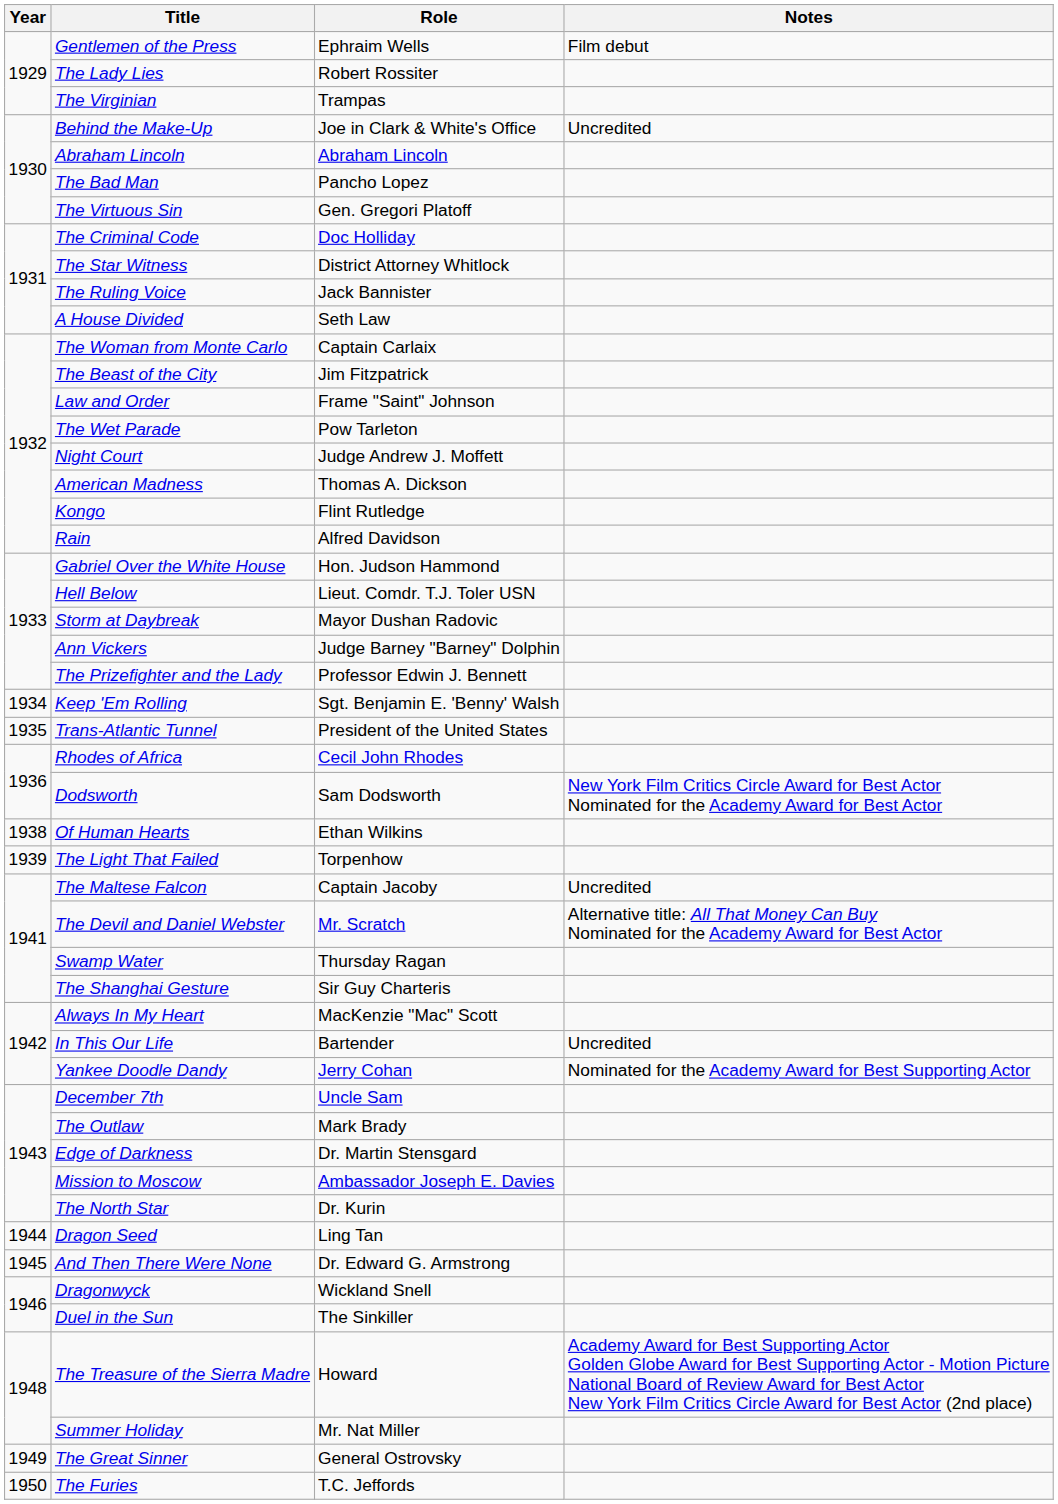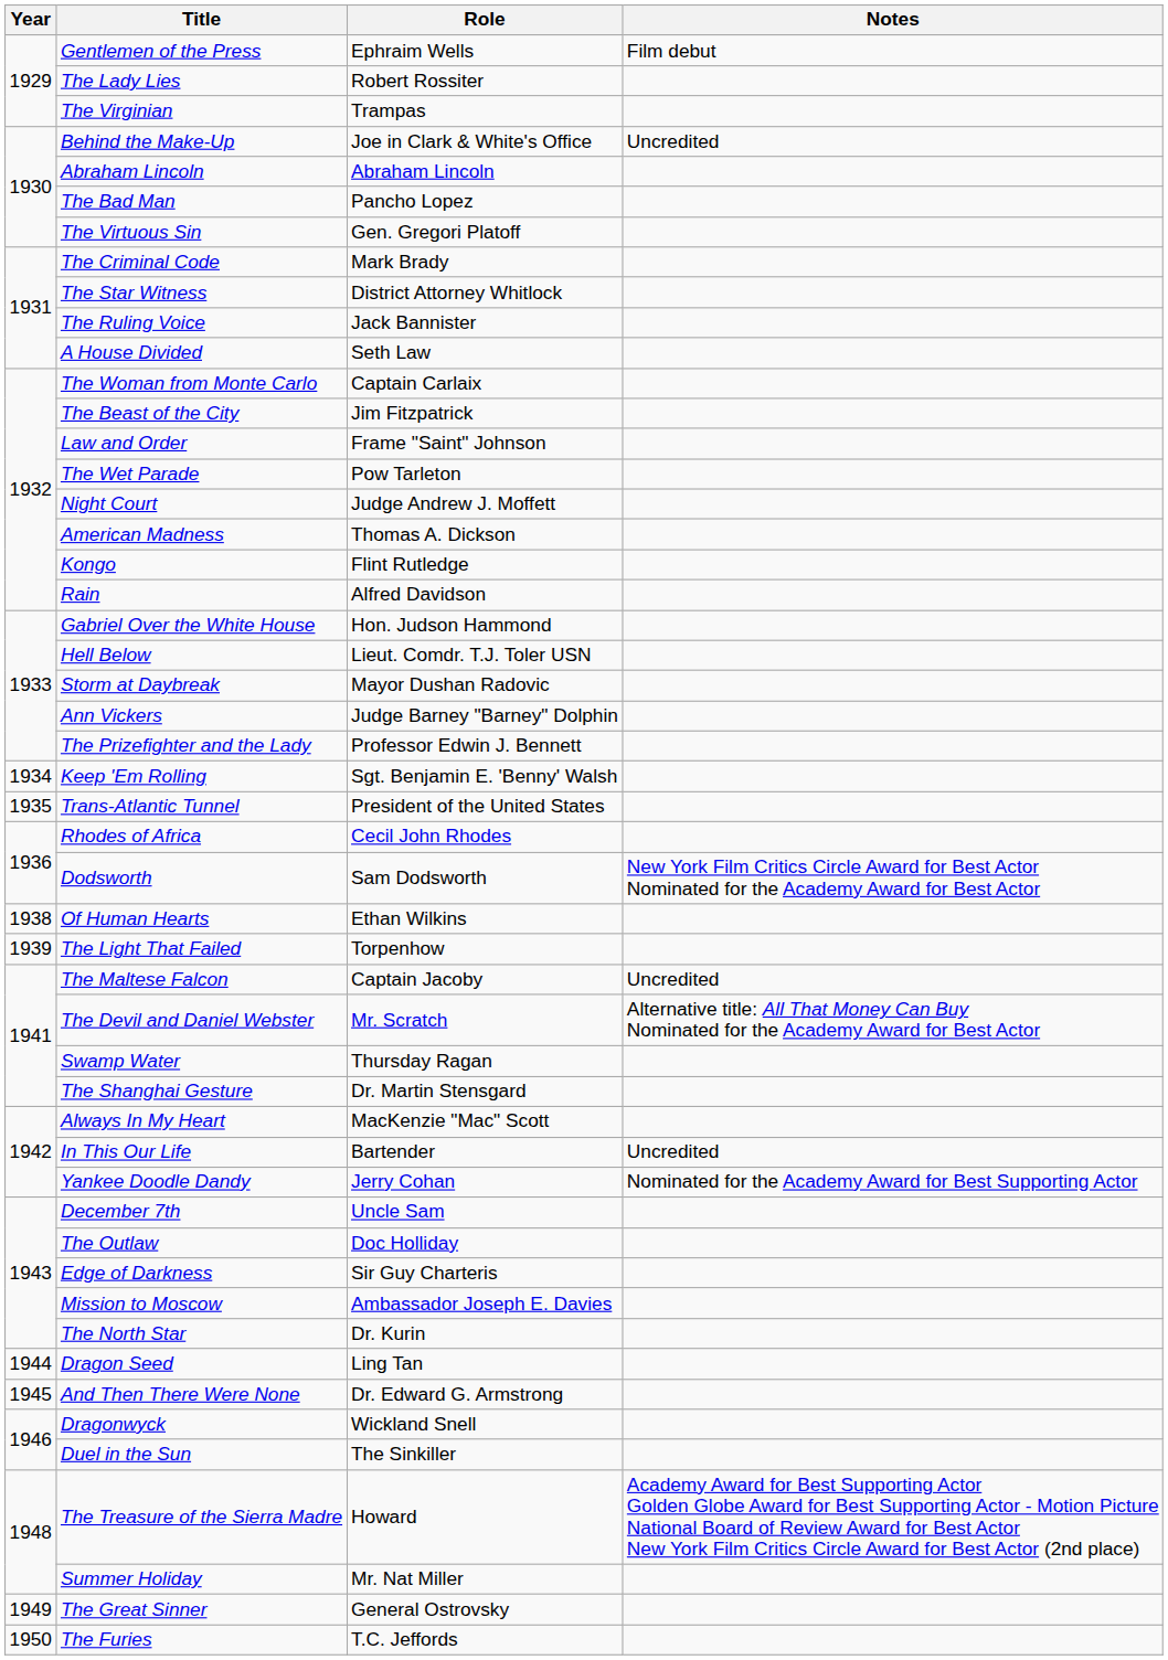The Criminal Code | Role: Doc Holliday -> Mark Brady
The Shanghai Gesture | Role: Sir Guy Charteris -> Dr. Martin Stensgard
The Outlaw | Role: Mark Brady -> Doc Holliday
Edge of Darkness | Role: Dr. Martin Stensgard -> Sir Guy Charteris
